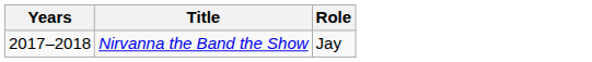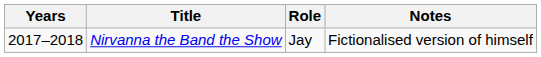+ column: Notes | Fictionalised version of himself
